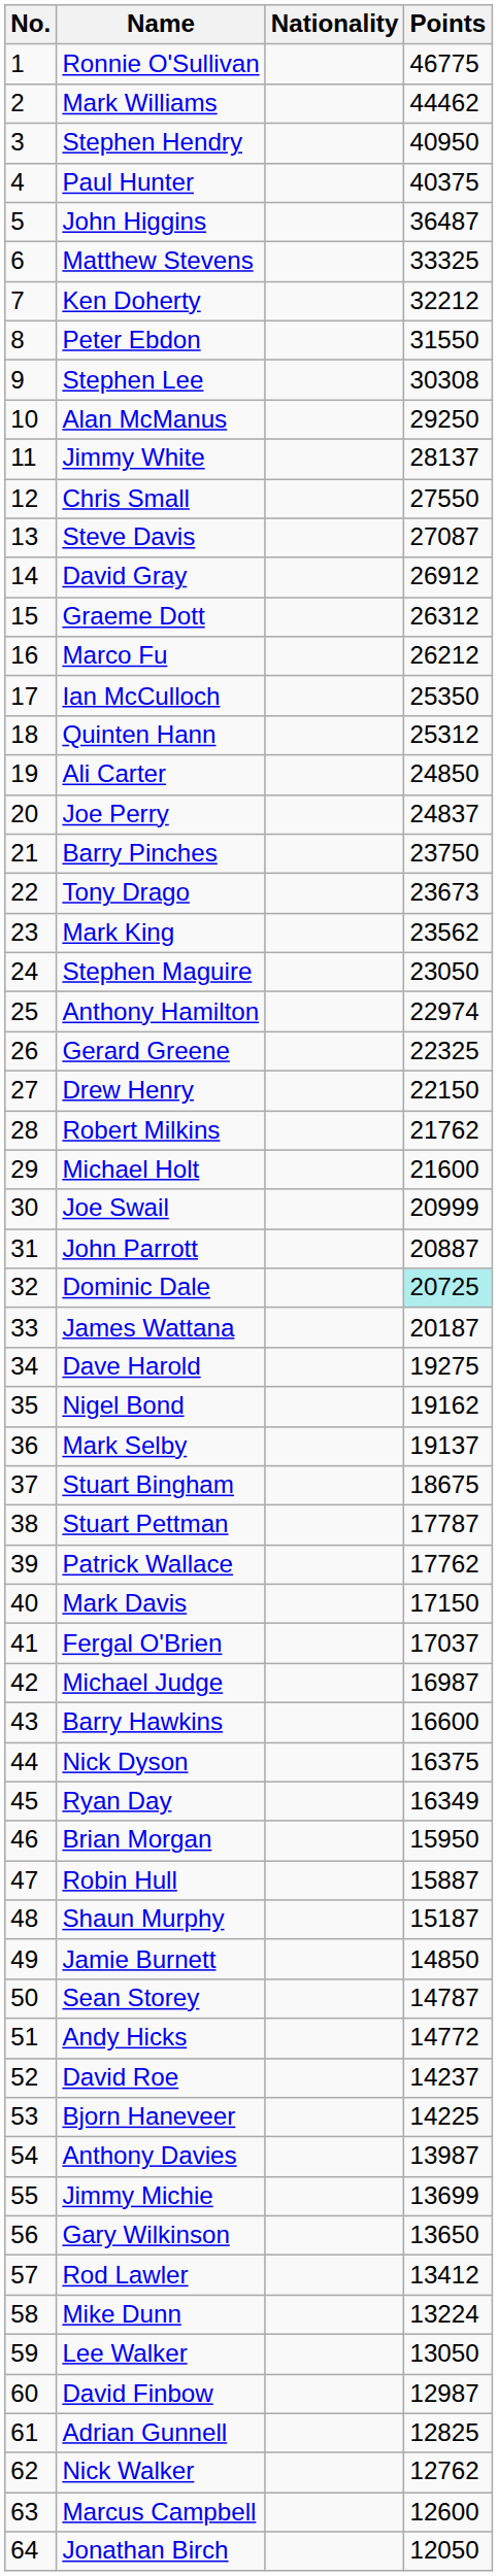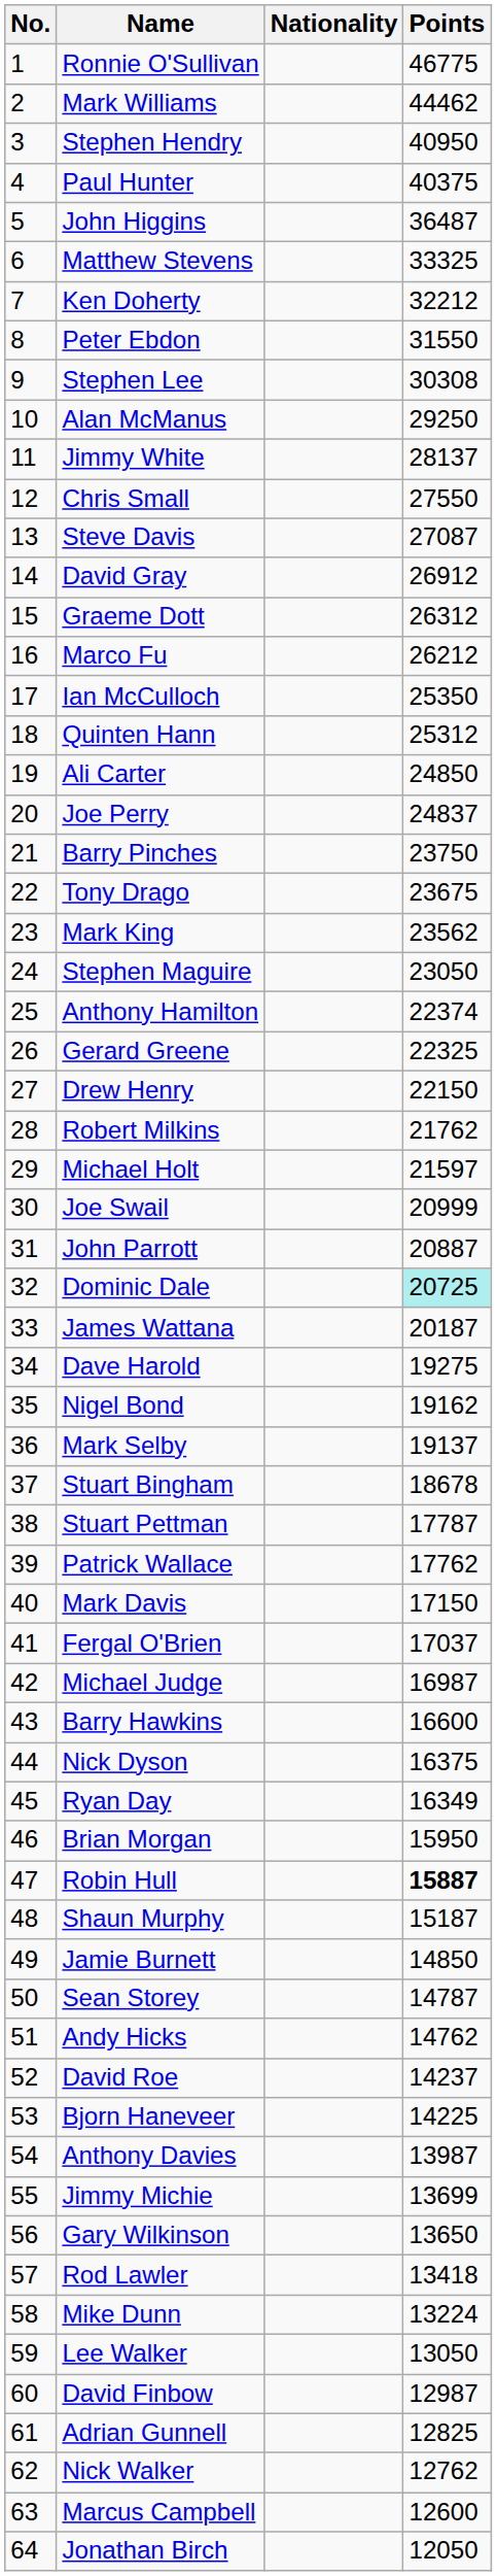Tony Drago | Points: 23673 -> 23675
Anthony Hamilton | Points: 22974 -> 22374
Michael Holt | Points: 21600 -> 21597
Stuart Bingham | Points: 18675 -> 18678
Robin Hull | Points: normal -> bold
Andy Hicks | Points: 14772 -> 14762
Rod Lawler | Points: 13412 -> 13418
